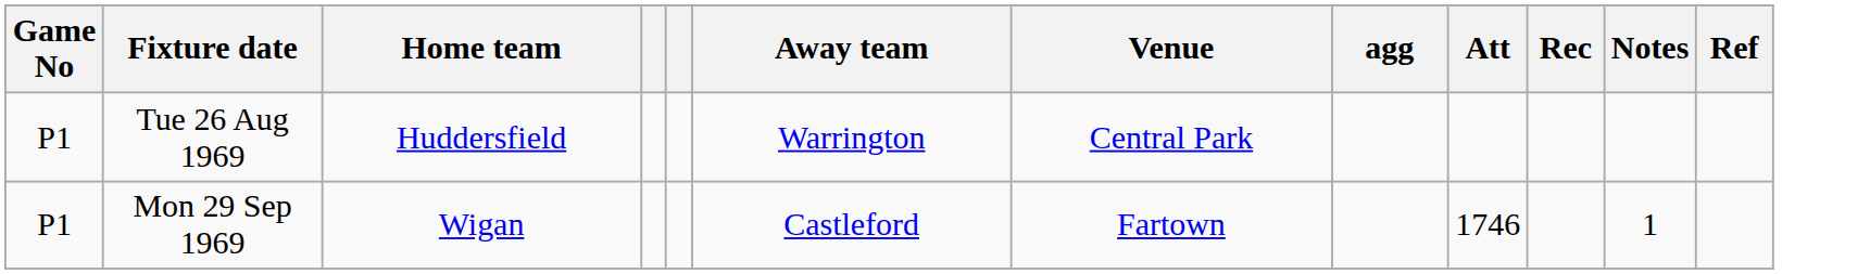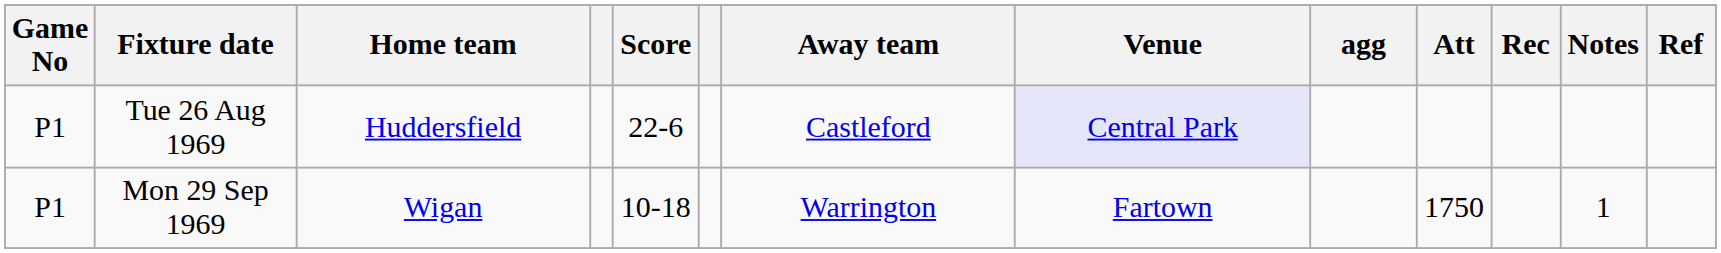+ column: Score | 22-6 | 10-18
Tue 26 Aug 1969 | Away team: Warrington -> Castleford
Tue 26 Aug 1969 | Venue: no background -> lavender background
Mon 29 Sep 1969 | Away team: Castleford -> Warrington
Mon 29 Sep 1969 | Att: 1746 -> 1750
